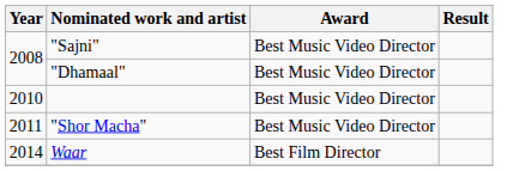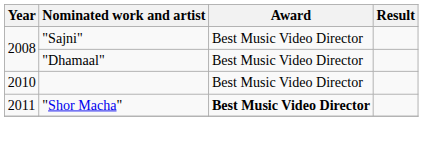"Shor Macha" | Award: normal -> bold
- row: 2014 | Waar | Best Film Director
